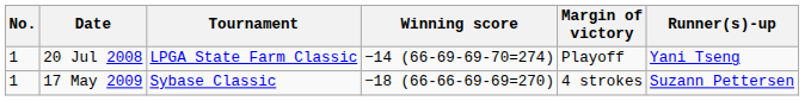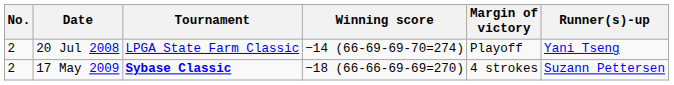20 Jul 2008 | No.: 1 -> 2
17 May 2009 | No.: 1 -> 2
17 May 2009 | Tournament: normal -> bold
